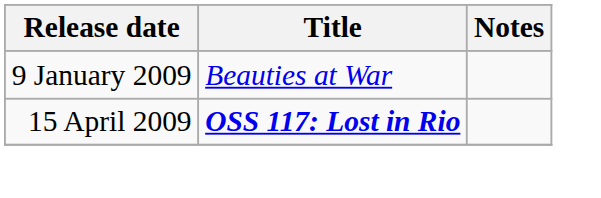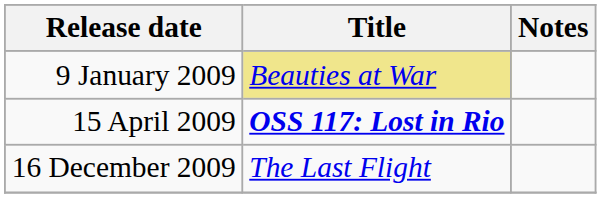9 January 2009 | Title: no background -> khaki background
+ row: 16 December 2009 | The Last Flight
